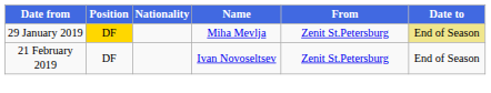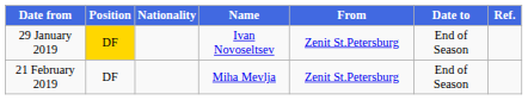+ column: Ref.
29 January 2019 | Name: Miha Mevlja -> Ivan Novoseltsev
29 January 2019 | Date to: khaki background -> no background
21 February 2019 | Name: Ivan Novoseltsev -> Miha Mevlja
